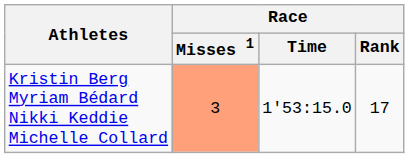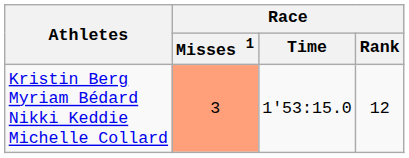Kristin Berg Myriam Bédard Nikki Keddie Michelle Collard | Race / Rank: 17 -> 12
